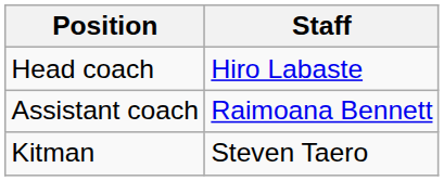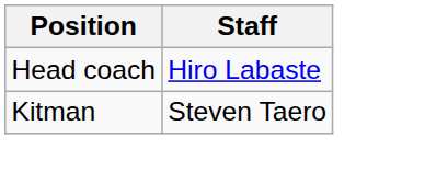- row: Assistant coach | Raimoana Bennett
